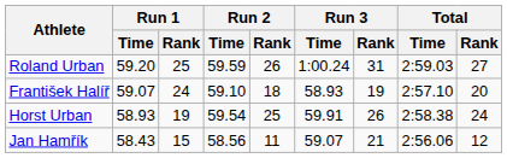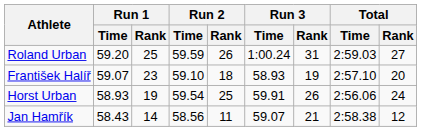František Halíř | Run 1 / Rank: 24 -> 23
Horst Urban | Total / Time: 2:58.38 -> 2:56.06
Jan Hamřík | Run 1 / Rank: 15 -> 14
Jan Hamřík | Total / Time: 2:56.06 -> 2:58.38
